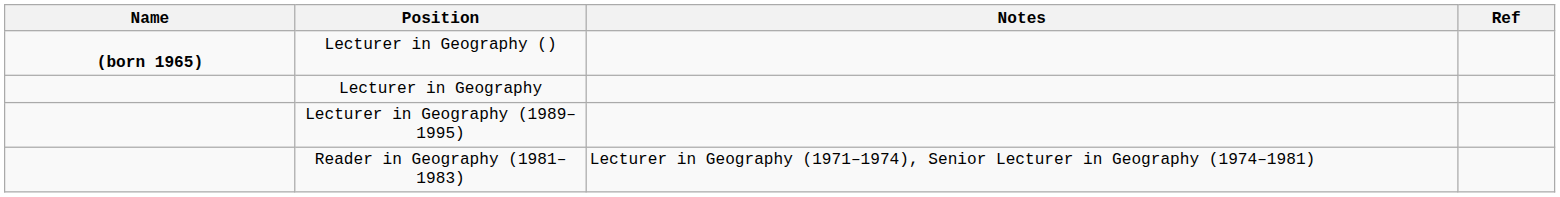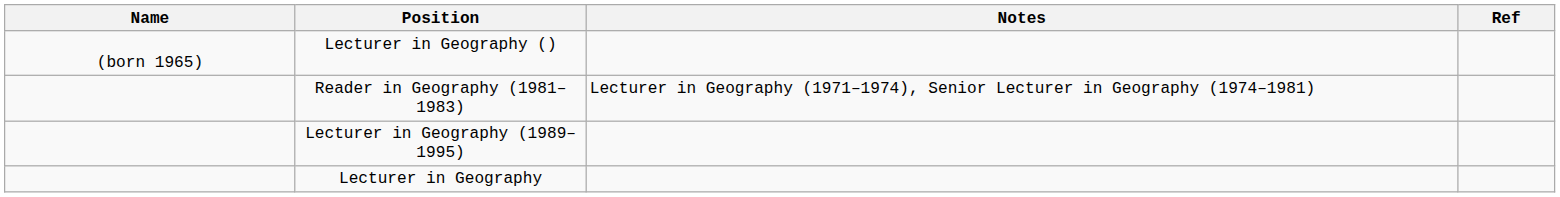Lecturer in Geography () | Name: bold -> normal
rows swapped: Reader in Geography (1981–1983) <-> Lecturer in Geography
